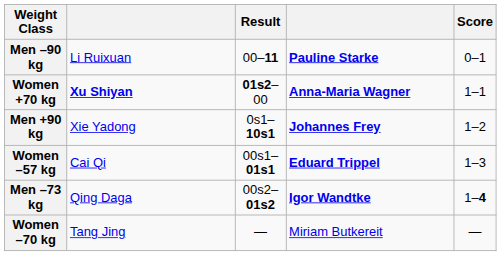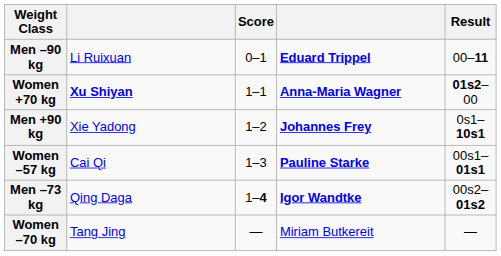columns swapped: Result <-> Score
Men –90 kg | column 4: Pauline Starke -> Eduard Trippel
Women –57 kg | column 4: Eduard Trippel -> Pauline Starke
